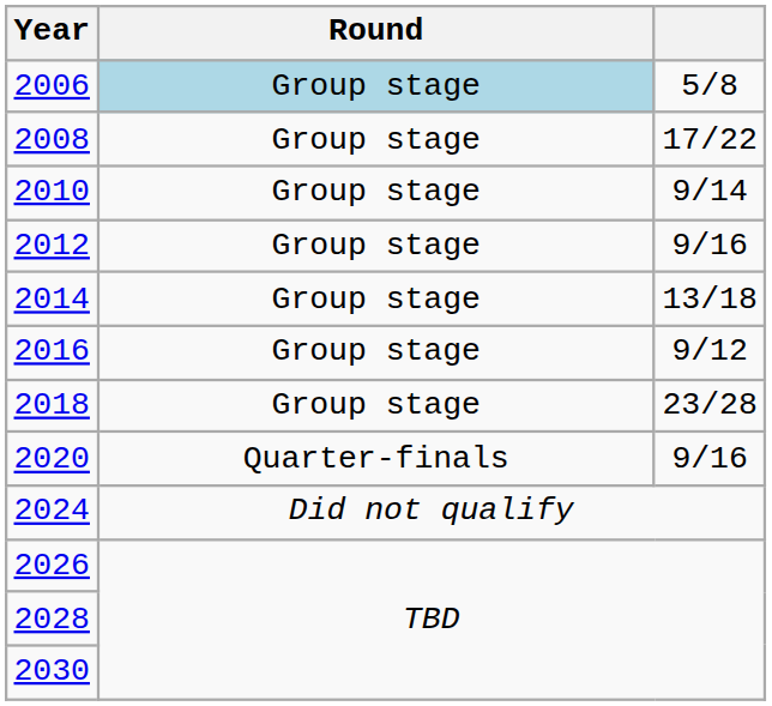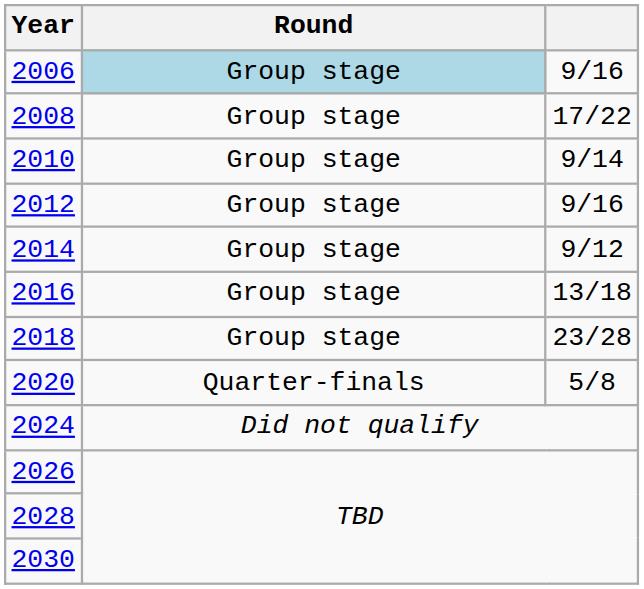2006 | column 3: 5/8 -> 9/16
2014 | column 3: 13/18 -> 9/12
2016 | column 3: 9/12 -> 13/18
2020 | column 3: 9/16 -> 5/8
